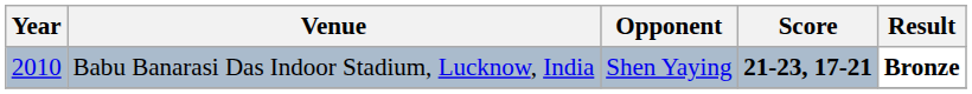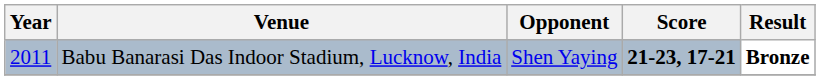Babu Banarasi Das Indoor Stadium, Lucknow, India | Year: 2010 -> 2011
